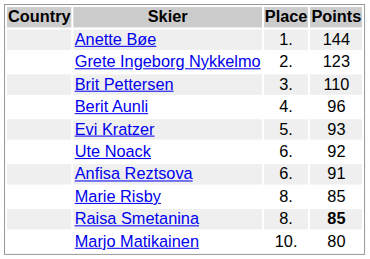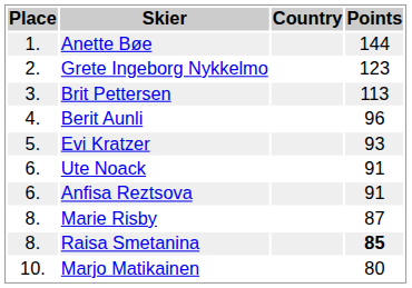columns swapped: Place <-> Country
Brit Pettersen | Points: 110 -> 113
Ute Noack | Points: 92 -> 91
Marie Risby | Points: 85 -> 87
